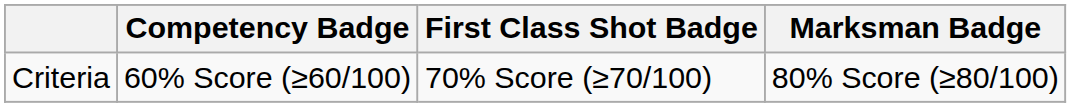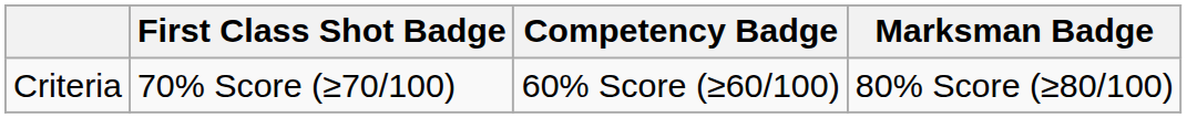columns swapped: Competency Badge <-> First Class Shot Badge
